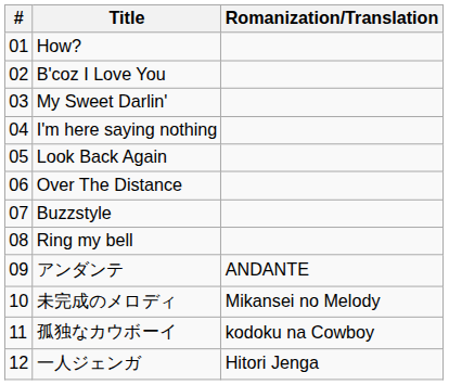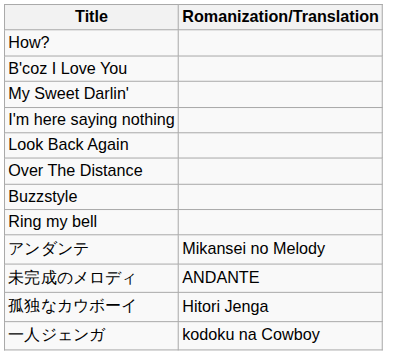- column: # | 01 | 02 | 03 | 04 | 05 | 06 | 07 | 08 | 09 | 10 | 11 | 12
アンダンテ | Romanization/Translation: ANDANTE -> Mikansei no Melody
未完成のメロディ | Romanization/Translation: Mikansei no Melody -> ANDANTE
孤独なカウボーイ | Romanization/Translation: kodoku na Cowboy -> Hitori Jenga
一人ジェンガ | Romanization/Translation: Hitori Jenga -> kodoku na Cowboy
